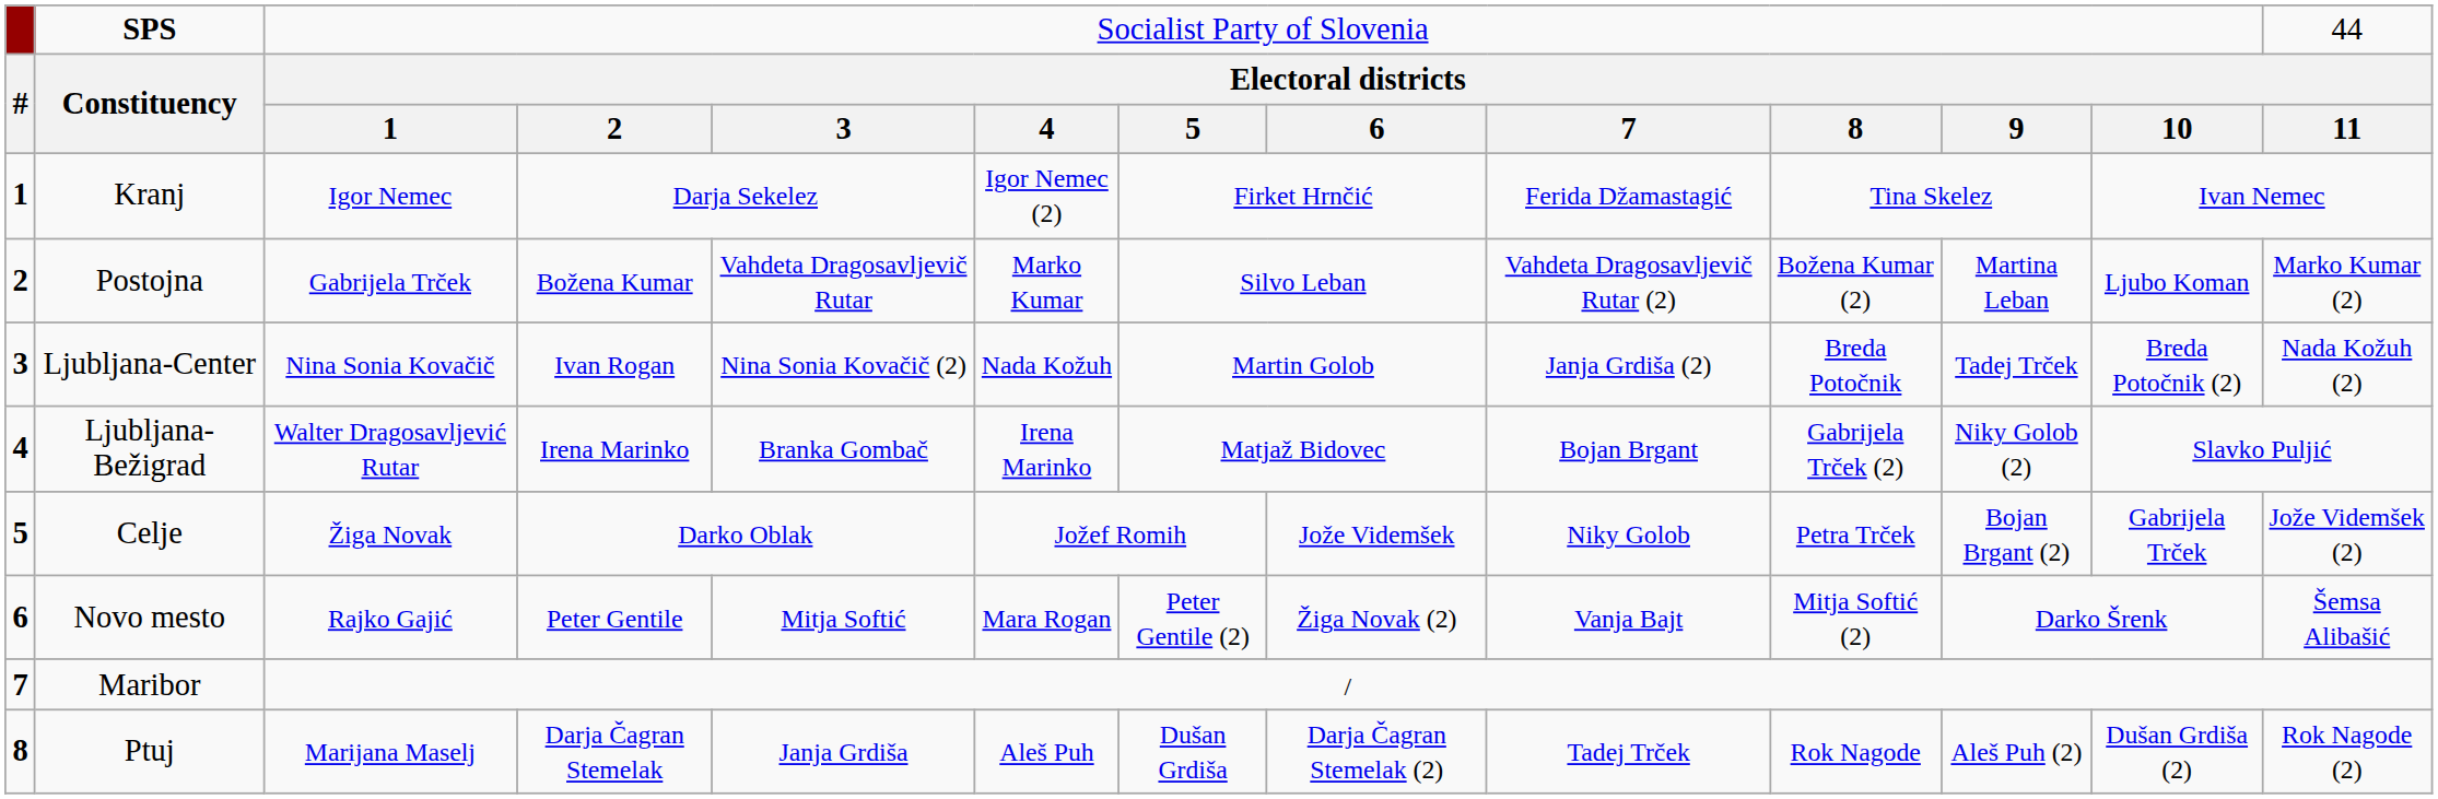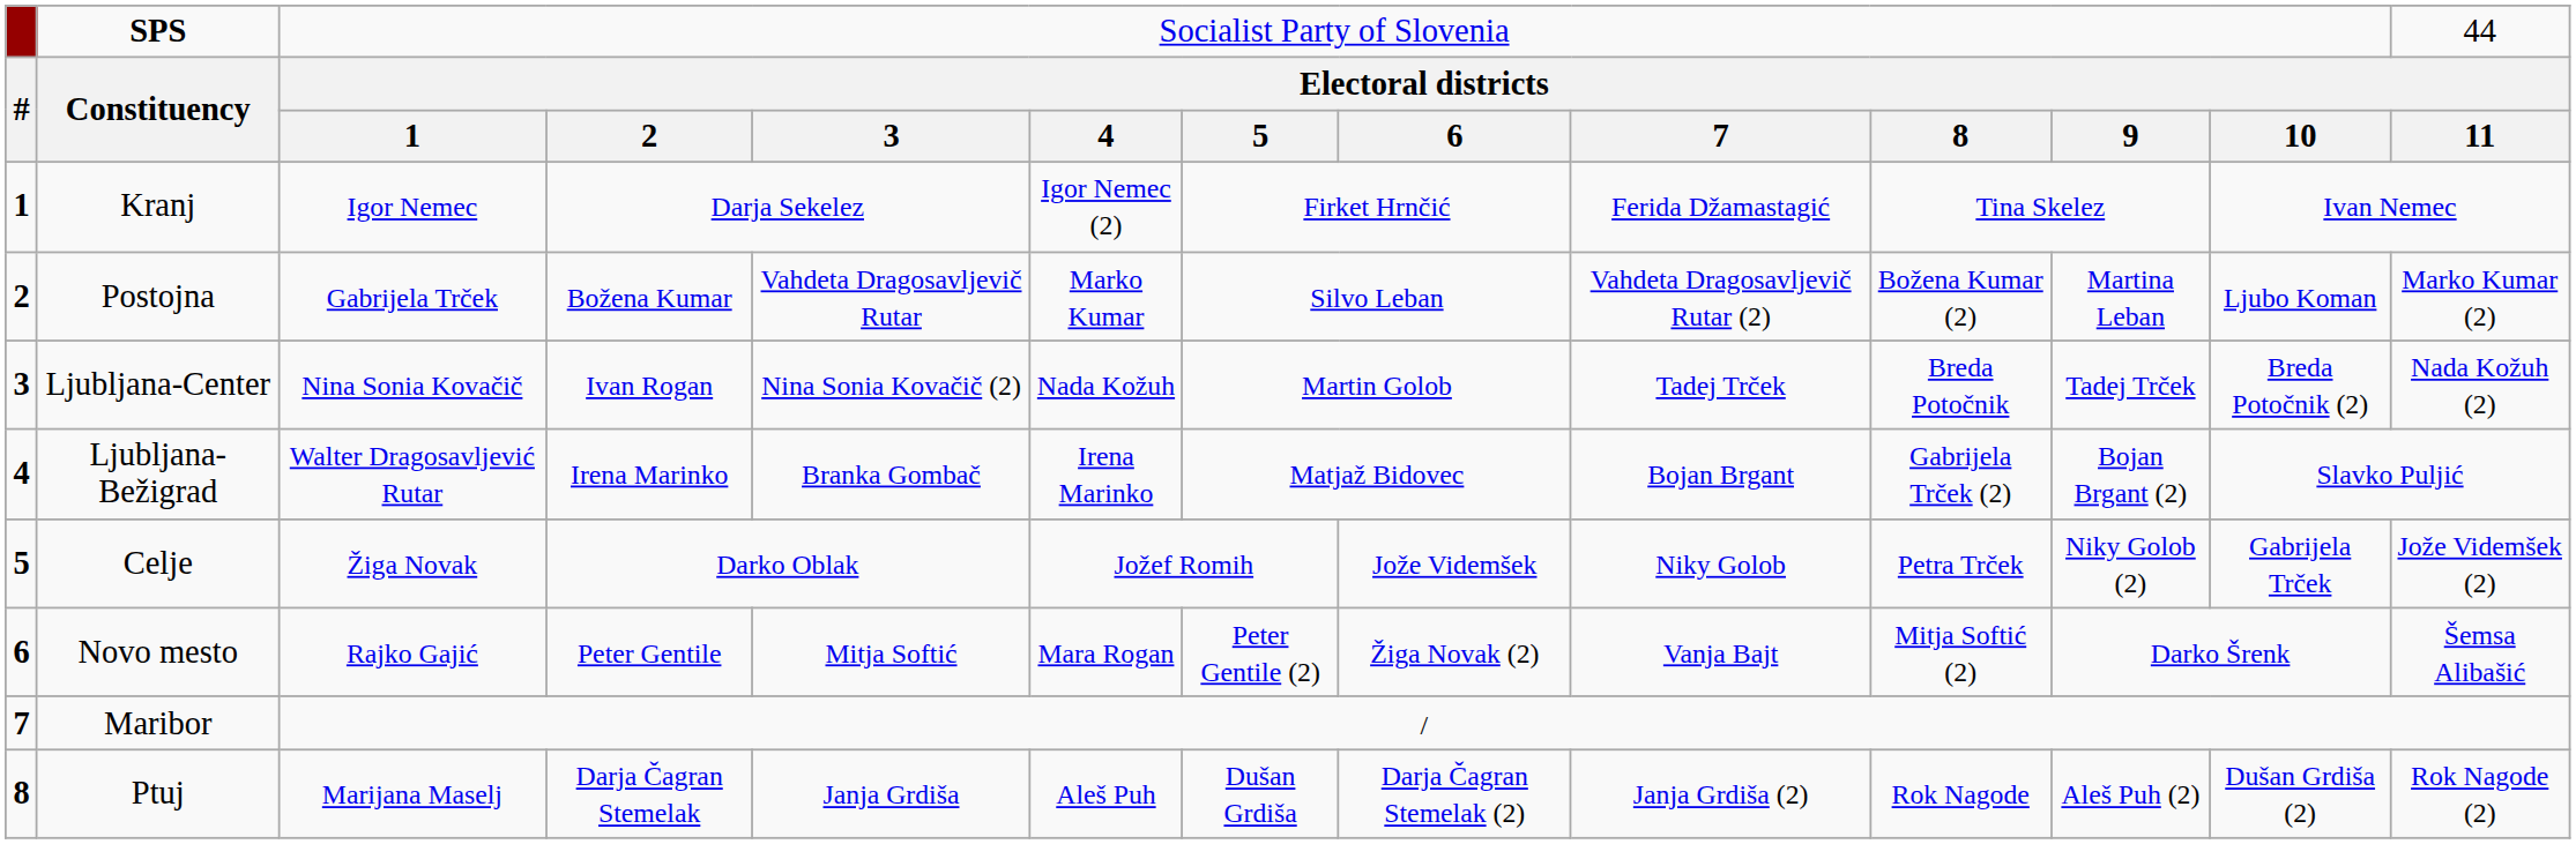Ljubljana-Center | column 9: Janja Grdiša (2) -> Tadej Trček
Ljubljana-Bežigrad | column 11: Niky Golob (2) -> Bojan Brgant (2)
Celje | column 11: Bojan Brgant (2) -> Niky Golob (2)
Ptuj | column 9: Tadej Trček -> Janja Grdiša (2)
